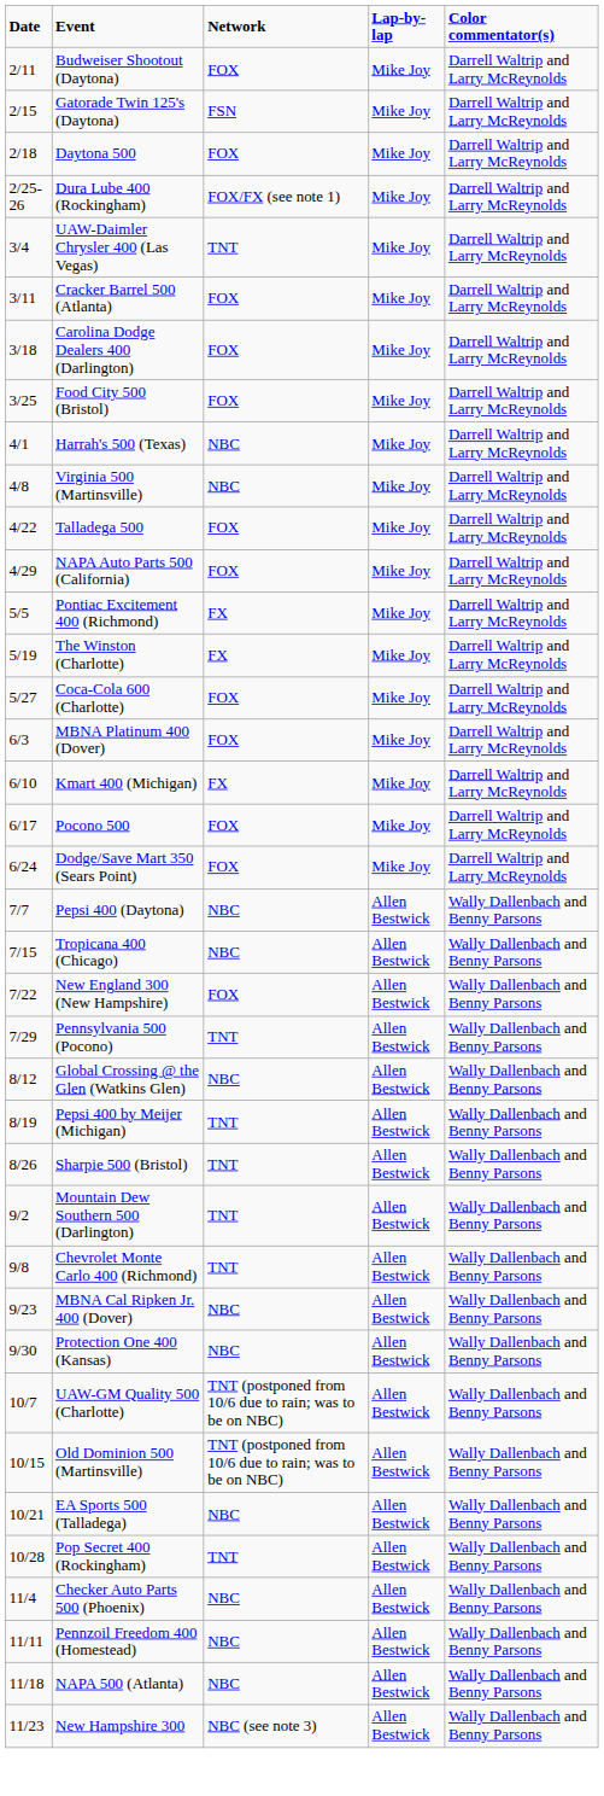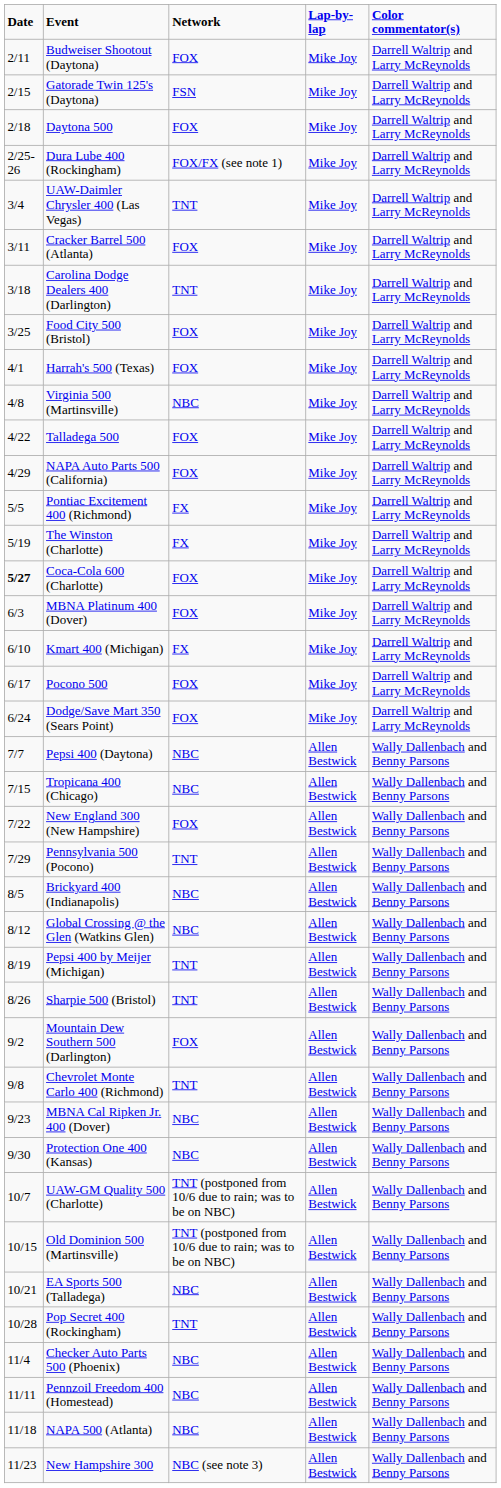Carolina Dodge Dealers 400 (Darlington) | Network: FOX -> TNT
Harrah's 500 (Texas) | Network: NBC -> FOX
Coca-Cola 600 (Charlotte) | Date: normal -> bold
+ row: 8/5 | Brickyard 400 (Indianapolis) | NBC | Allen Bestwick | Wally Dallenbach and Benny Parsons
Mountain Dew Southern 500 (Darlington) | Network: TNT -> FOX
